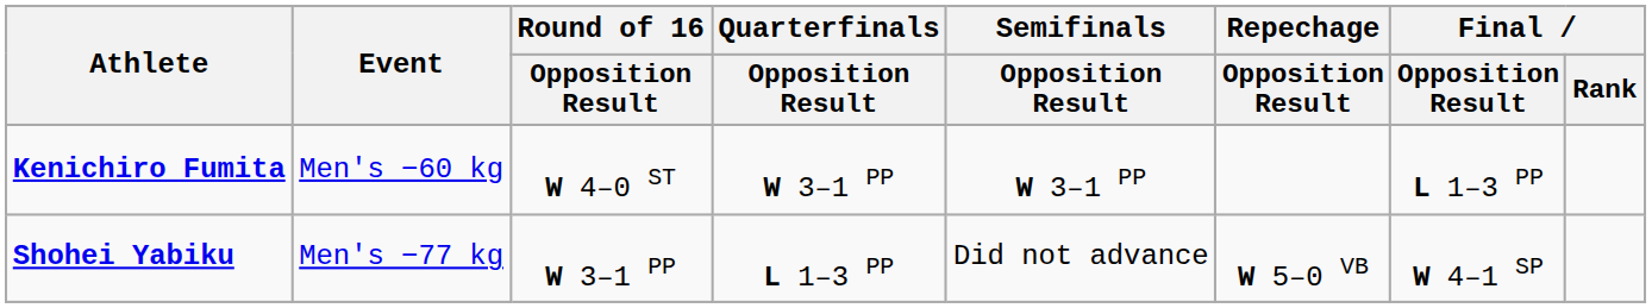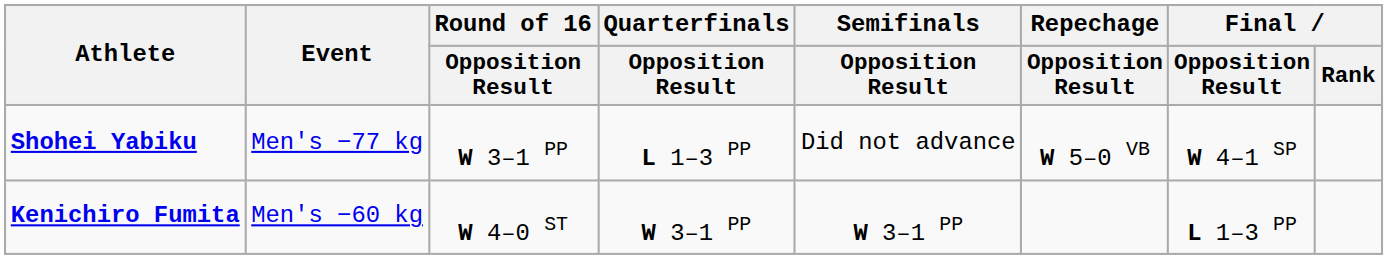rows swapped: Kenichiro Fumita <-> Shohei Yabiku
